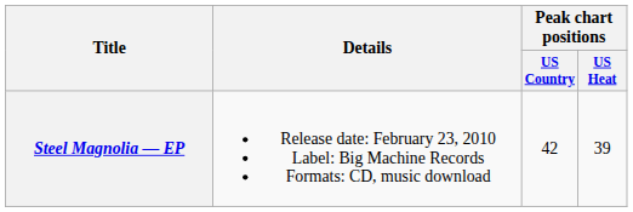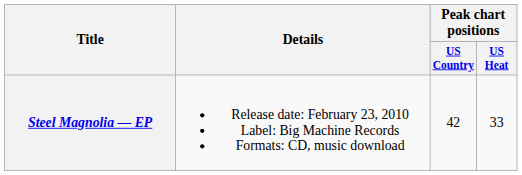Steel Magnolia — EP | Peak chart positions / US Heat: 39 -> 33
